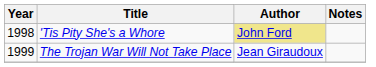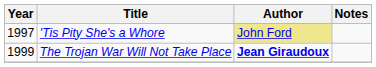'Tis Pity She's a Whore | Year: 1998 -> 1997
The Trojan War Will Not Take Place | Author: normal -> bold
